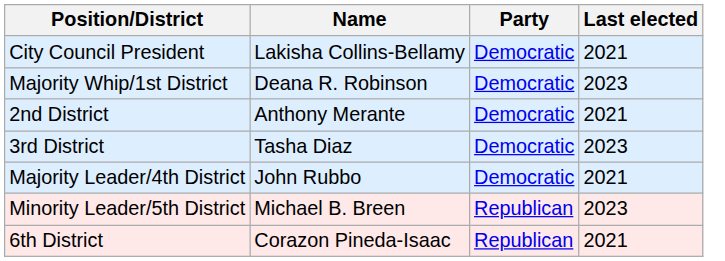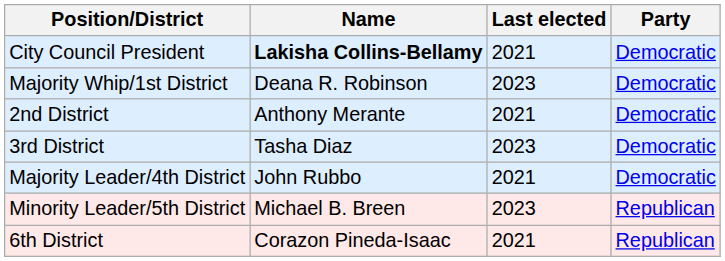columns swapped: Party <-> Last elected
City Council President | Name: normal -> bold
